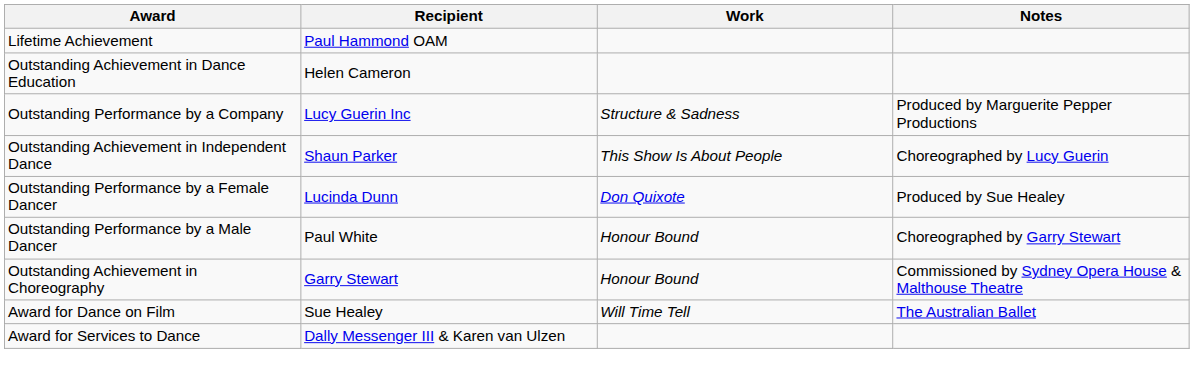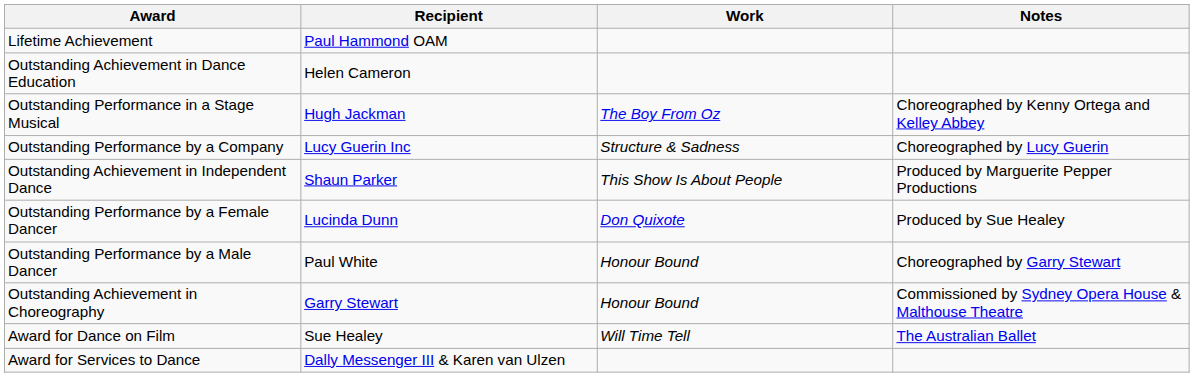+ row: Outstanding Performance in a Stage Musical | Hugh Jackman | The Boy From Oz | Choreographed by Kenny Ortega and Kelley Abbey
Outstanding Performance by a Company | Notes: Produced by Marguerite Pepper Productions -> Choreographed by Lucy Guerin
Outstanding Achievement in Independent Dance | Notes: Choreographed by Lucy Guerin -> Produced by Marguerite Pepper Productions
